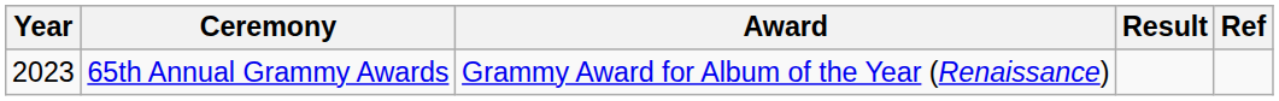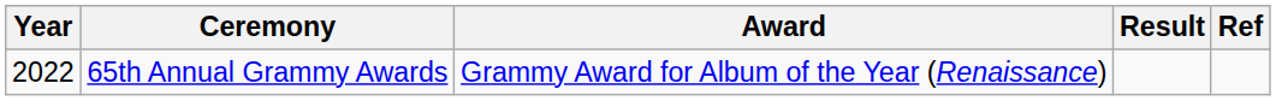65th Annual Grammy Awards | Year: 2023 -> 2022
